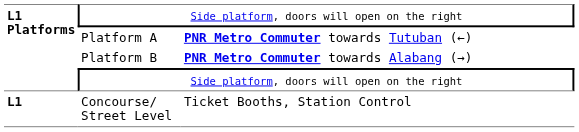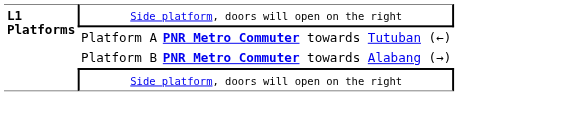- row: L1 | Concourse/ Street Level | Ticket Booths, Station Control
